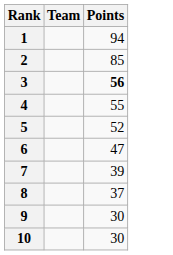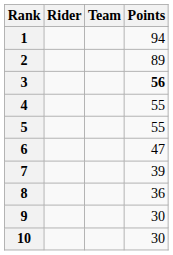+ column: Rider
2 | Points: 85 -> 89
5 | Points: 52 -> 55
8 | Points: 37 -> 36
